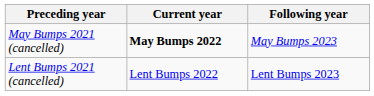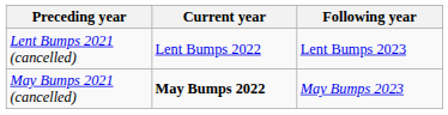rows swapped: May Bumps 2021 (cancelled) <-> Lent Bumps 2021 (cancelled)
